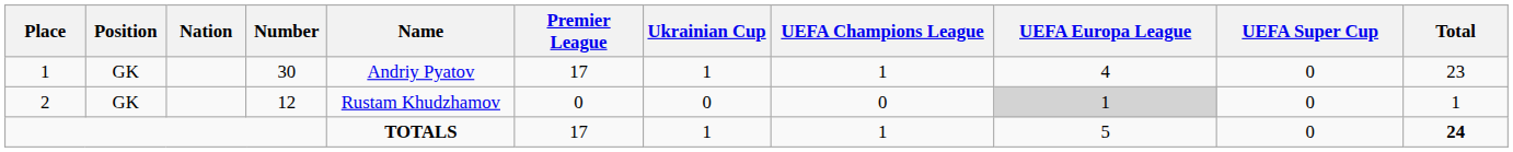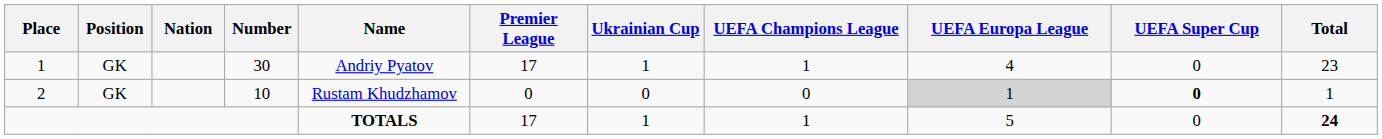2 | Number: 12 -> 10
2 | UEFA Super Cup: normal -> bold
